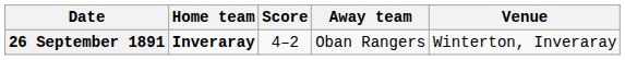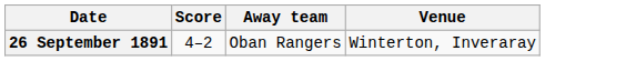- column: Home team | Inveraray
